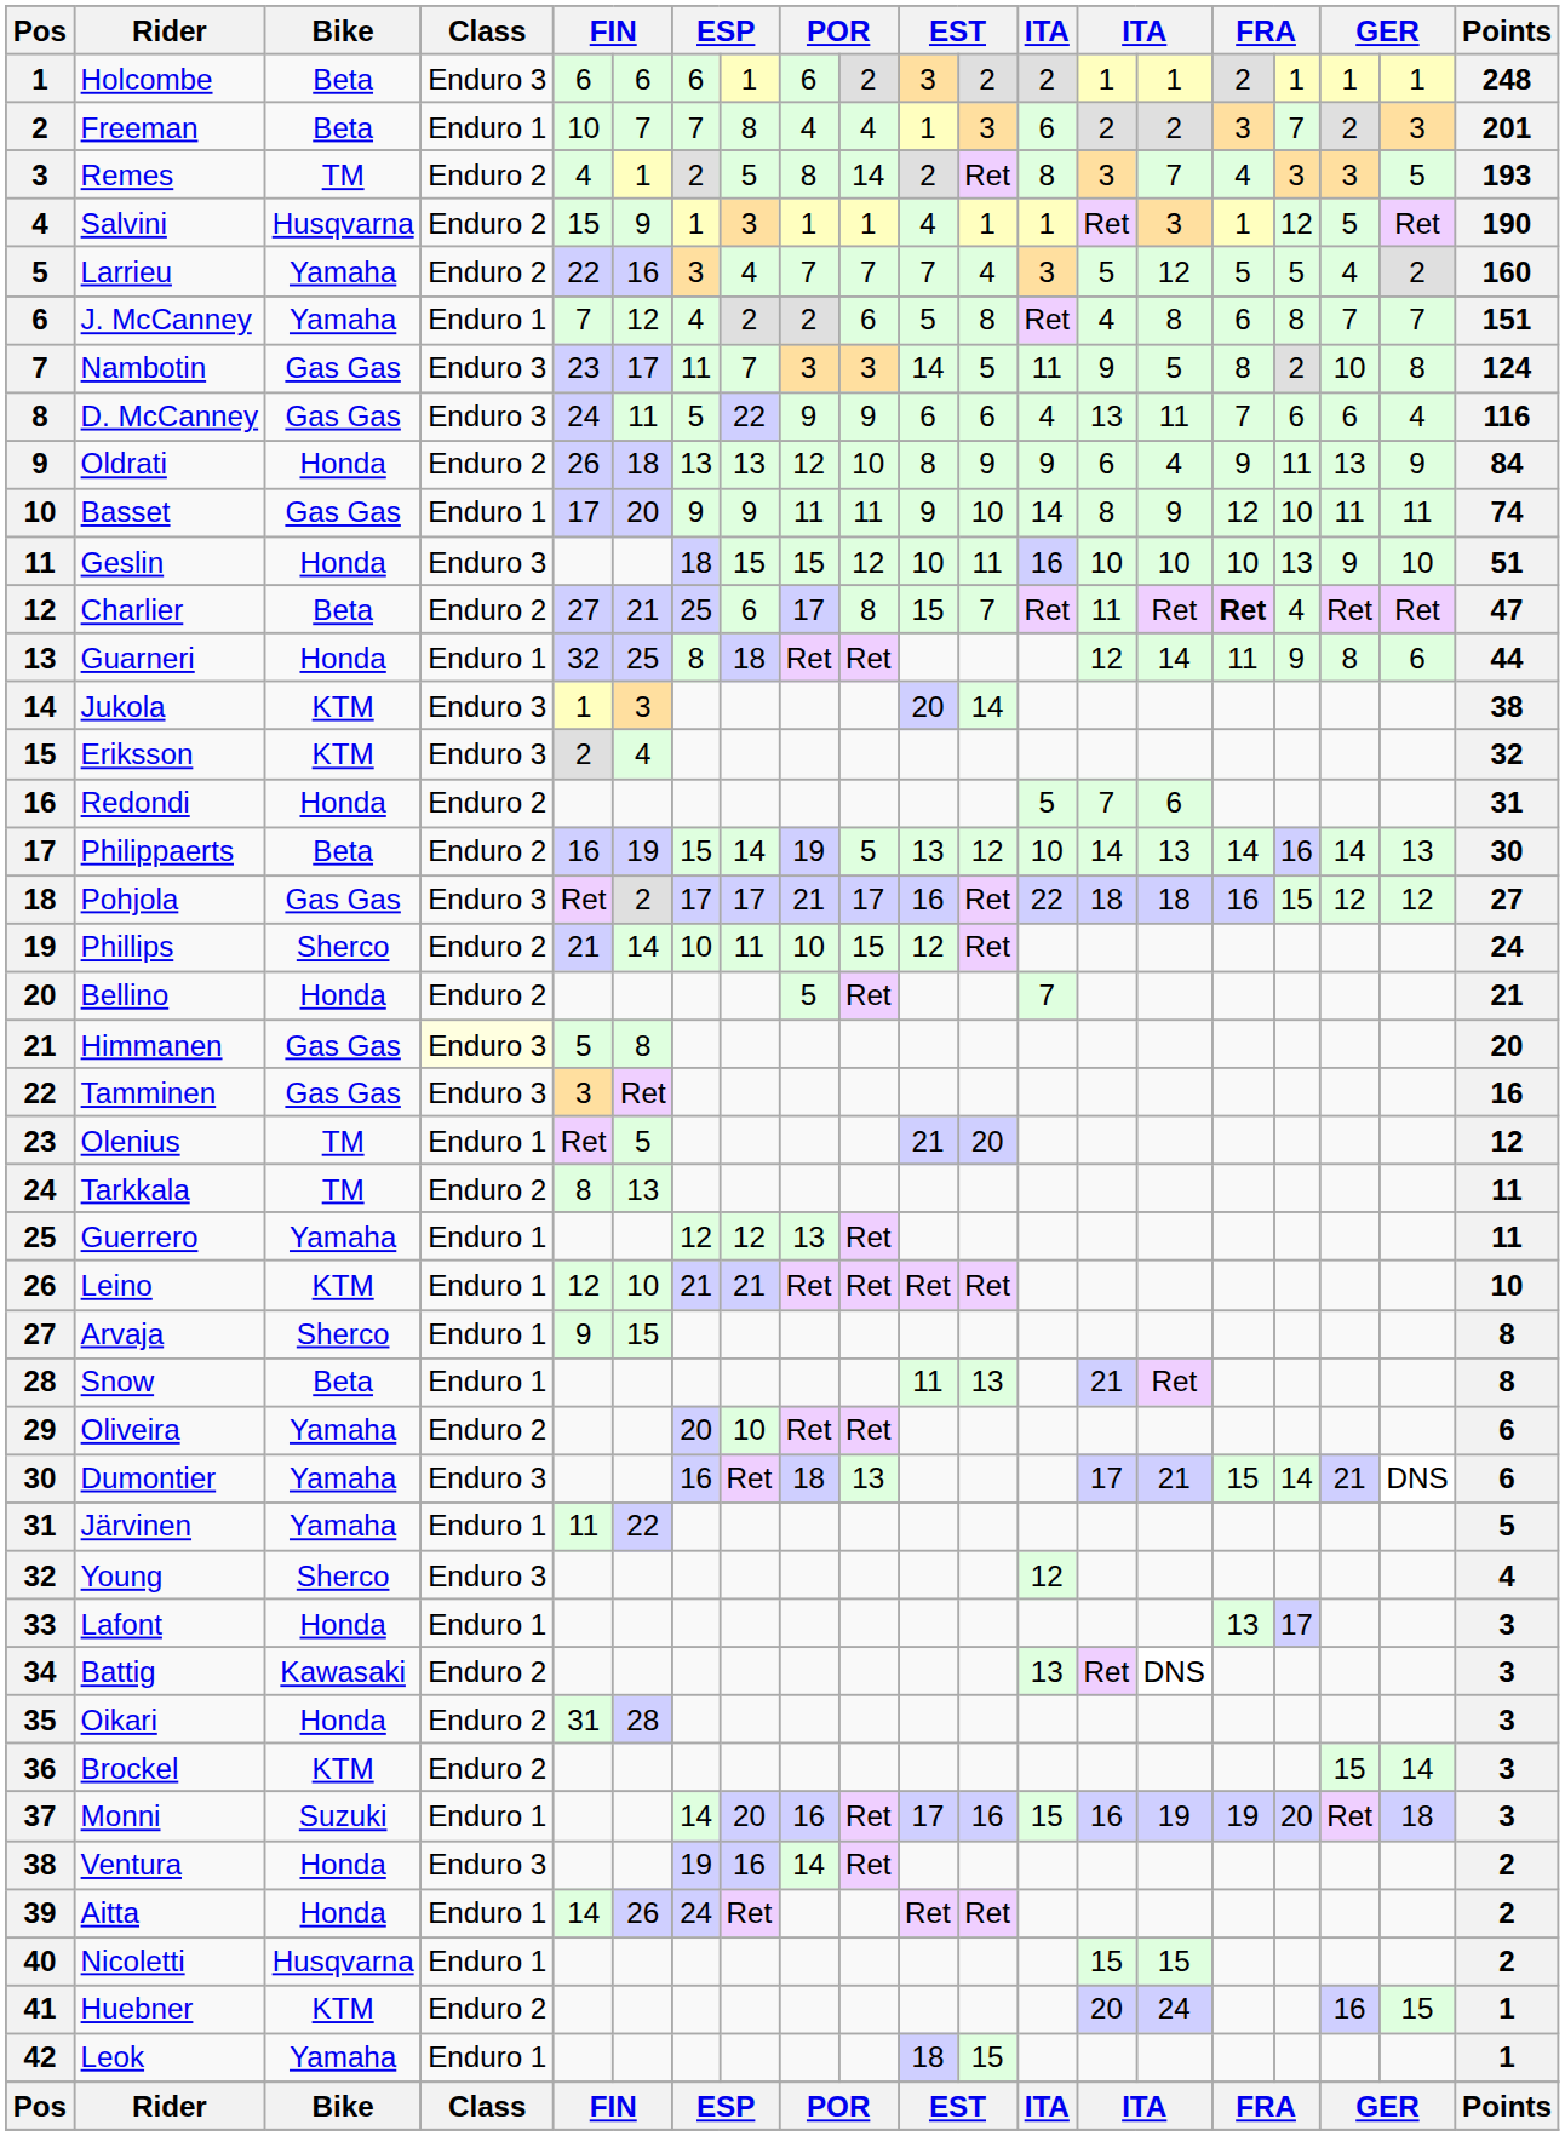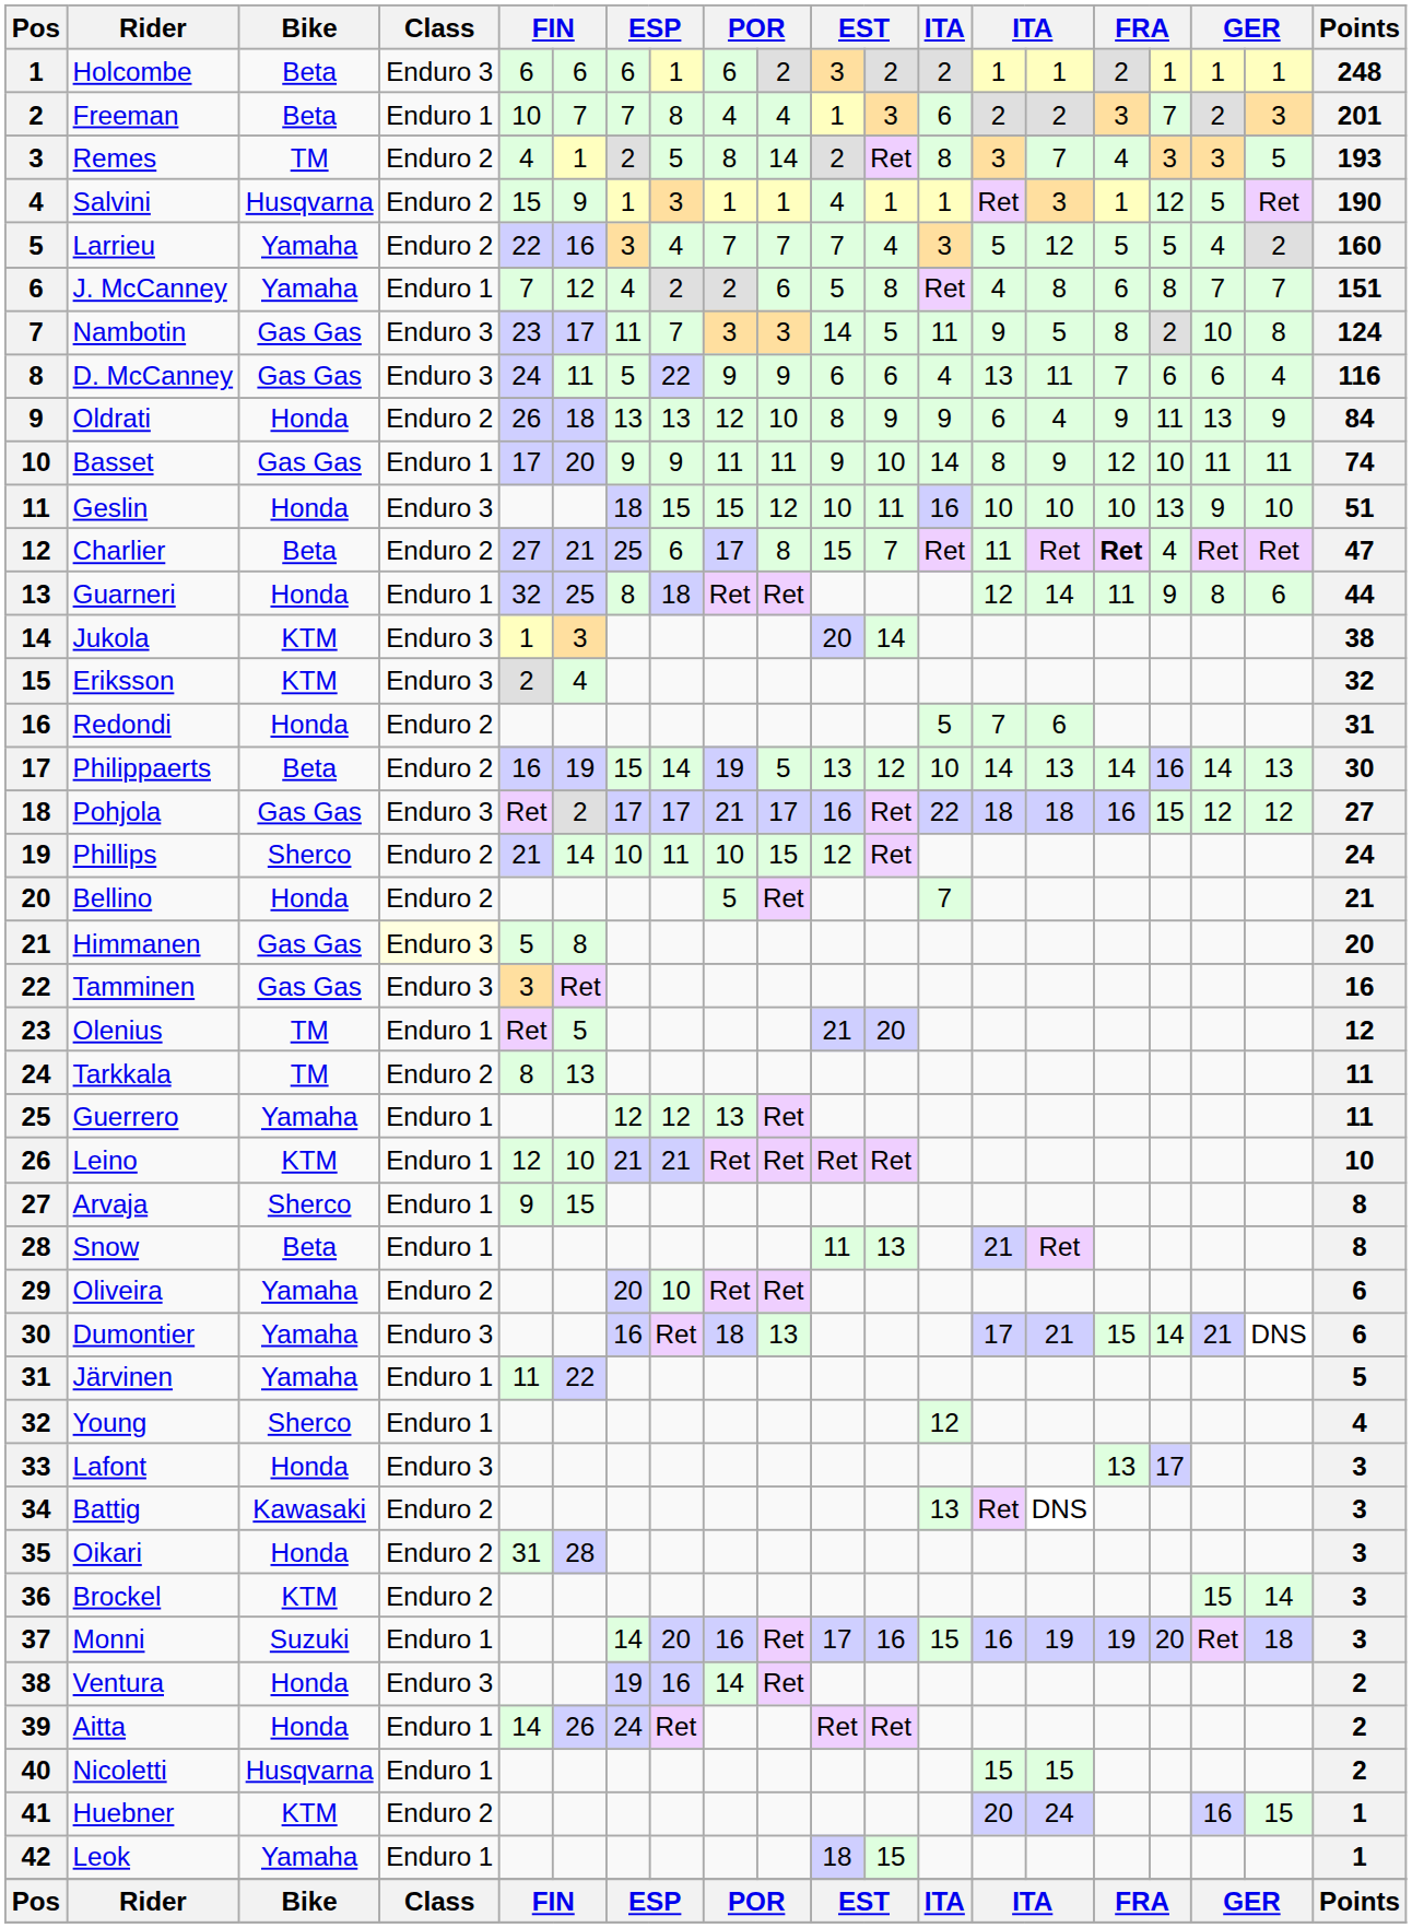Young | Class: Enduro 3 -> Enduro 1
Lafont | Class: Enduro 1 -> Enduro 3
